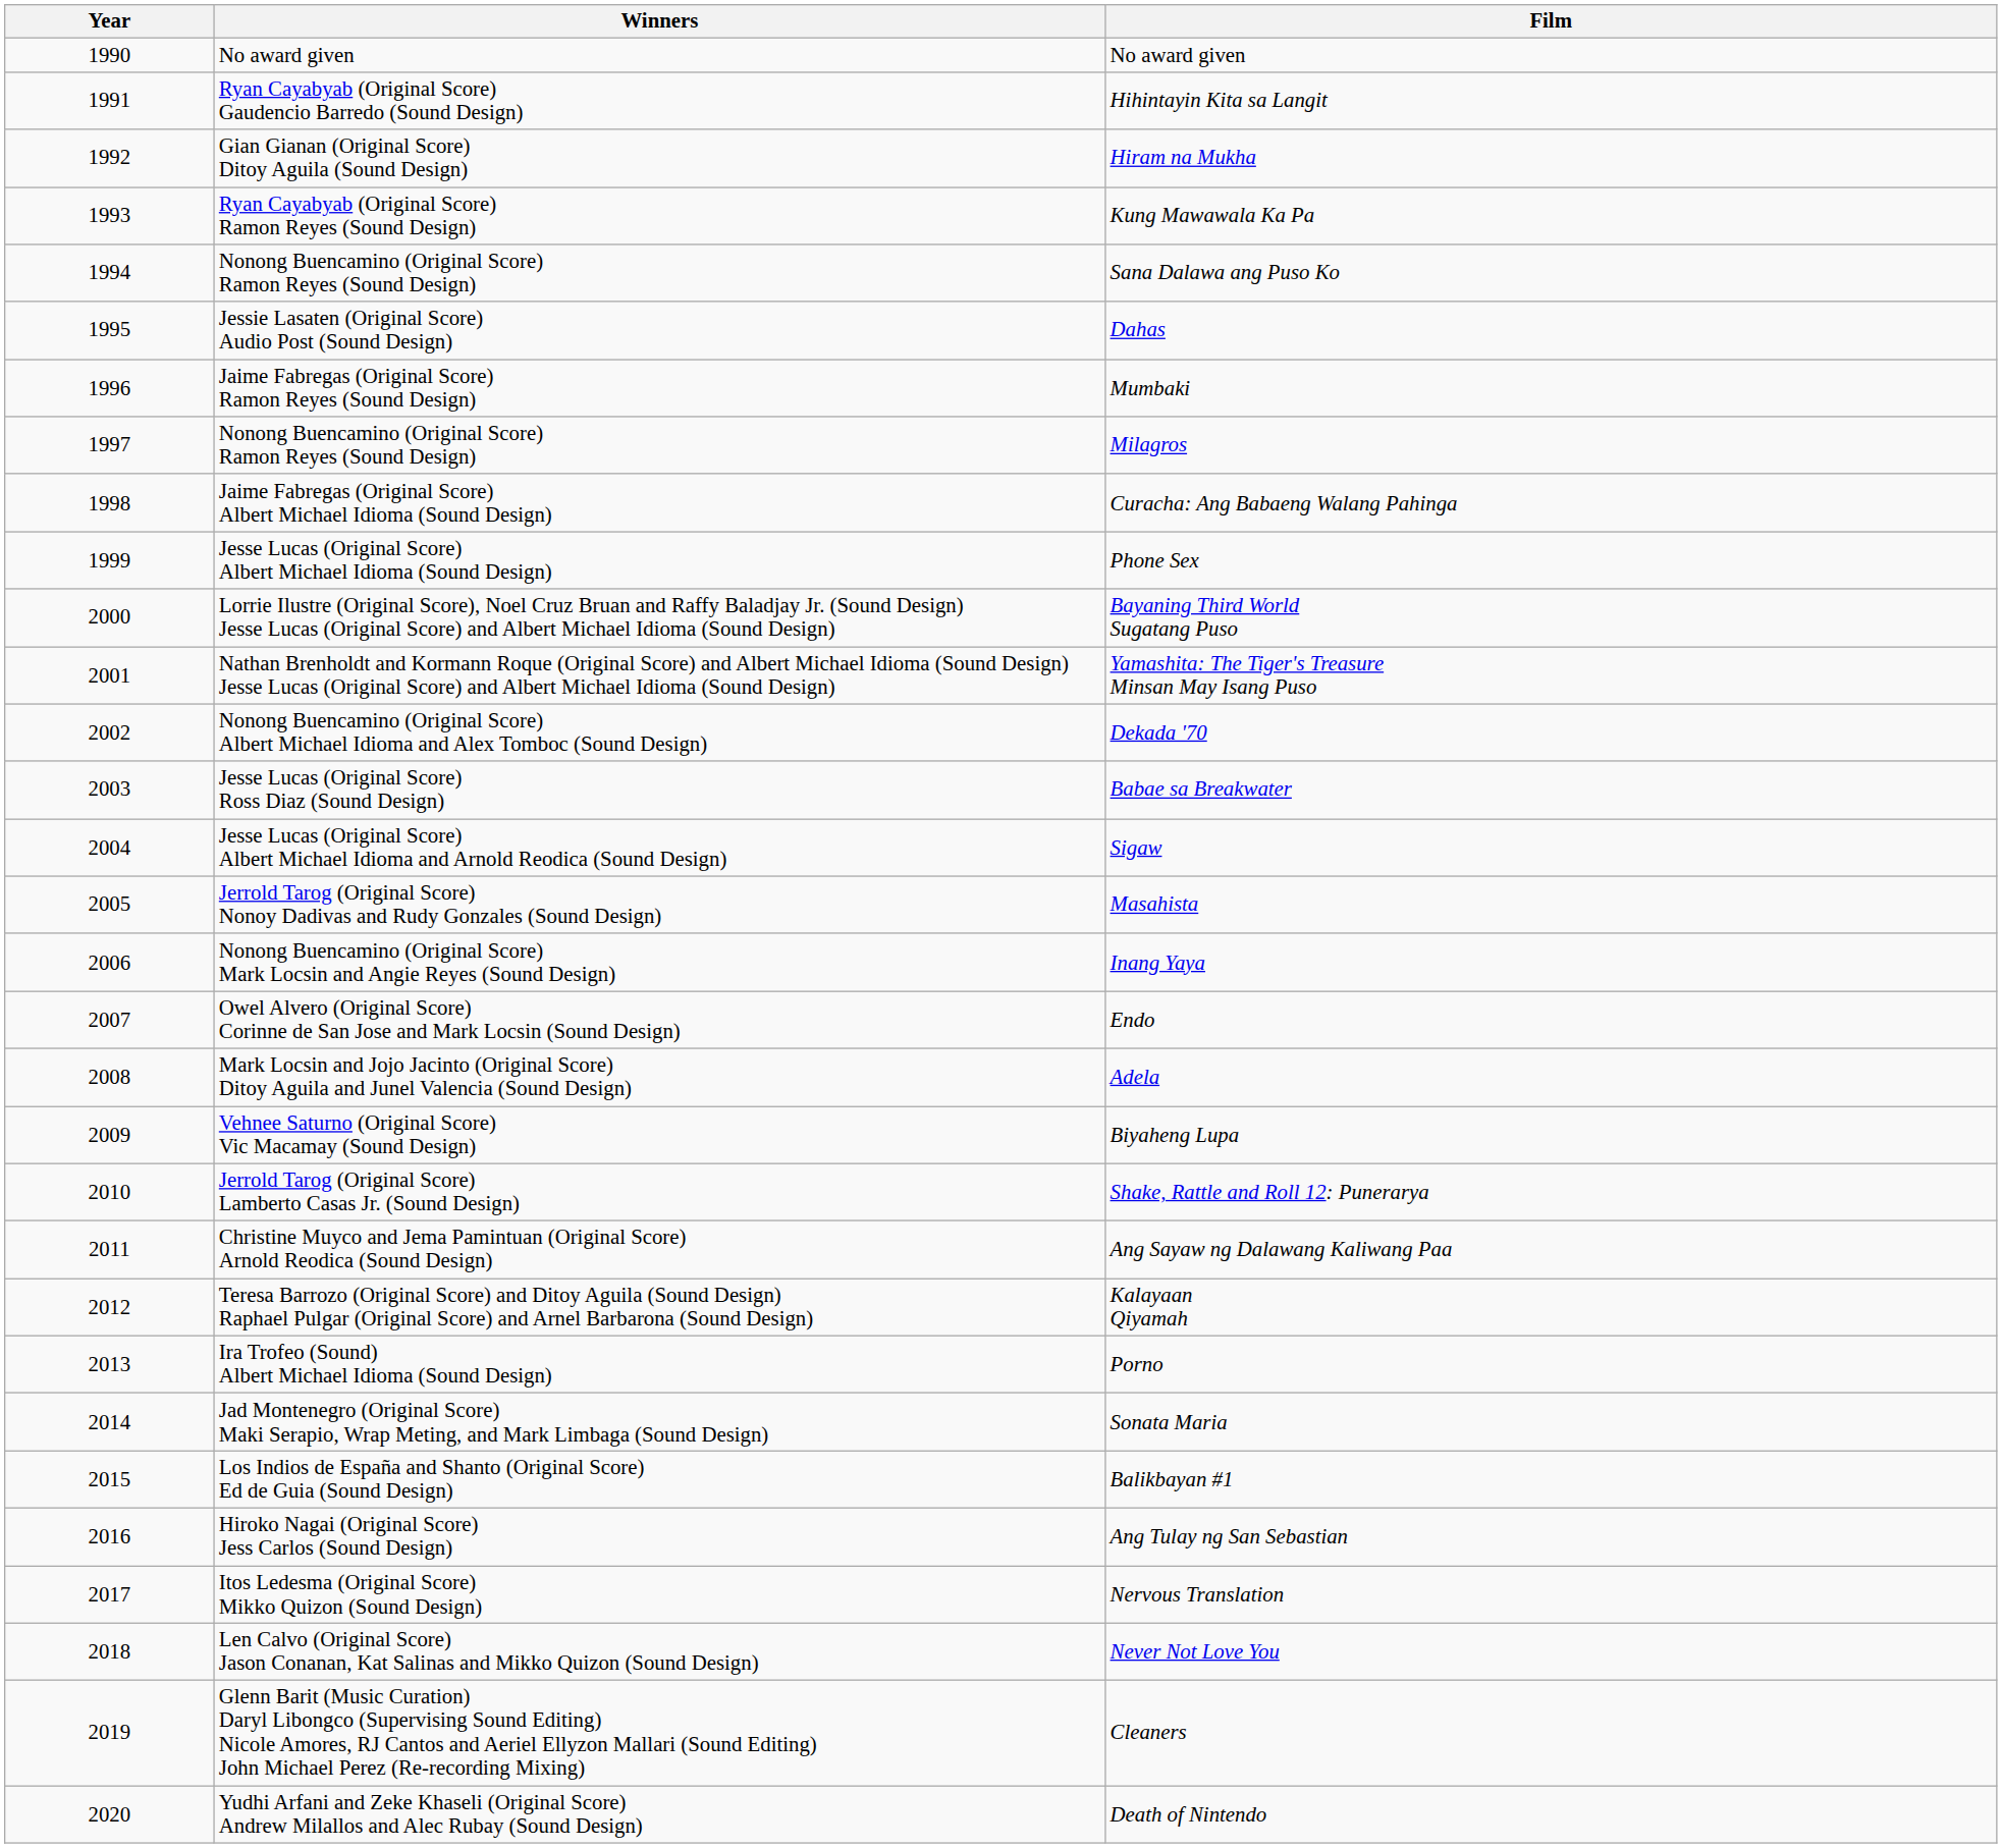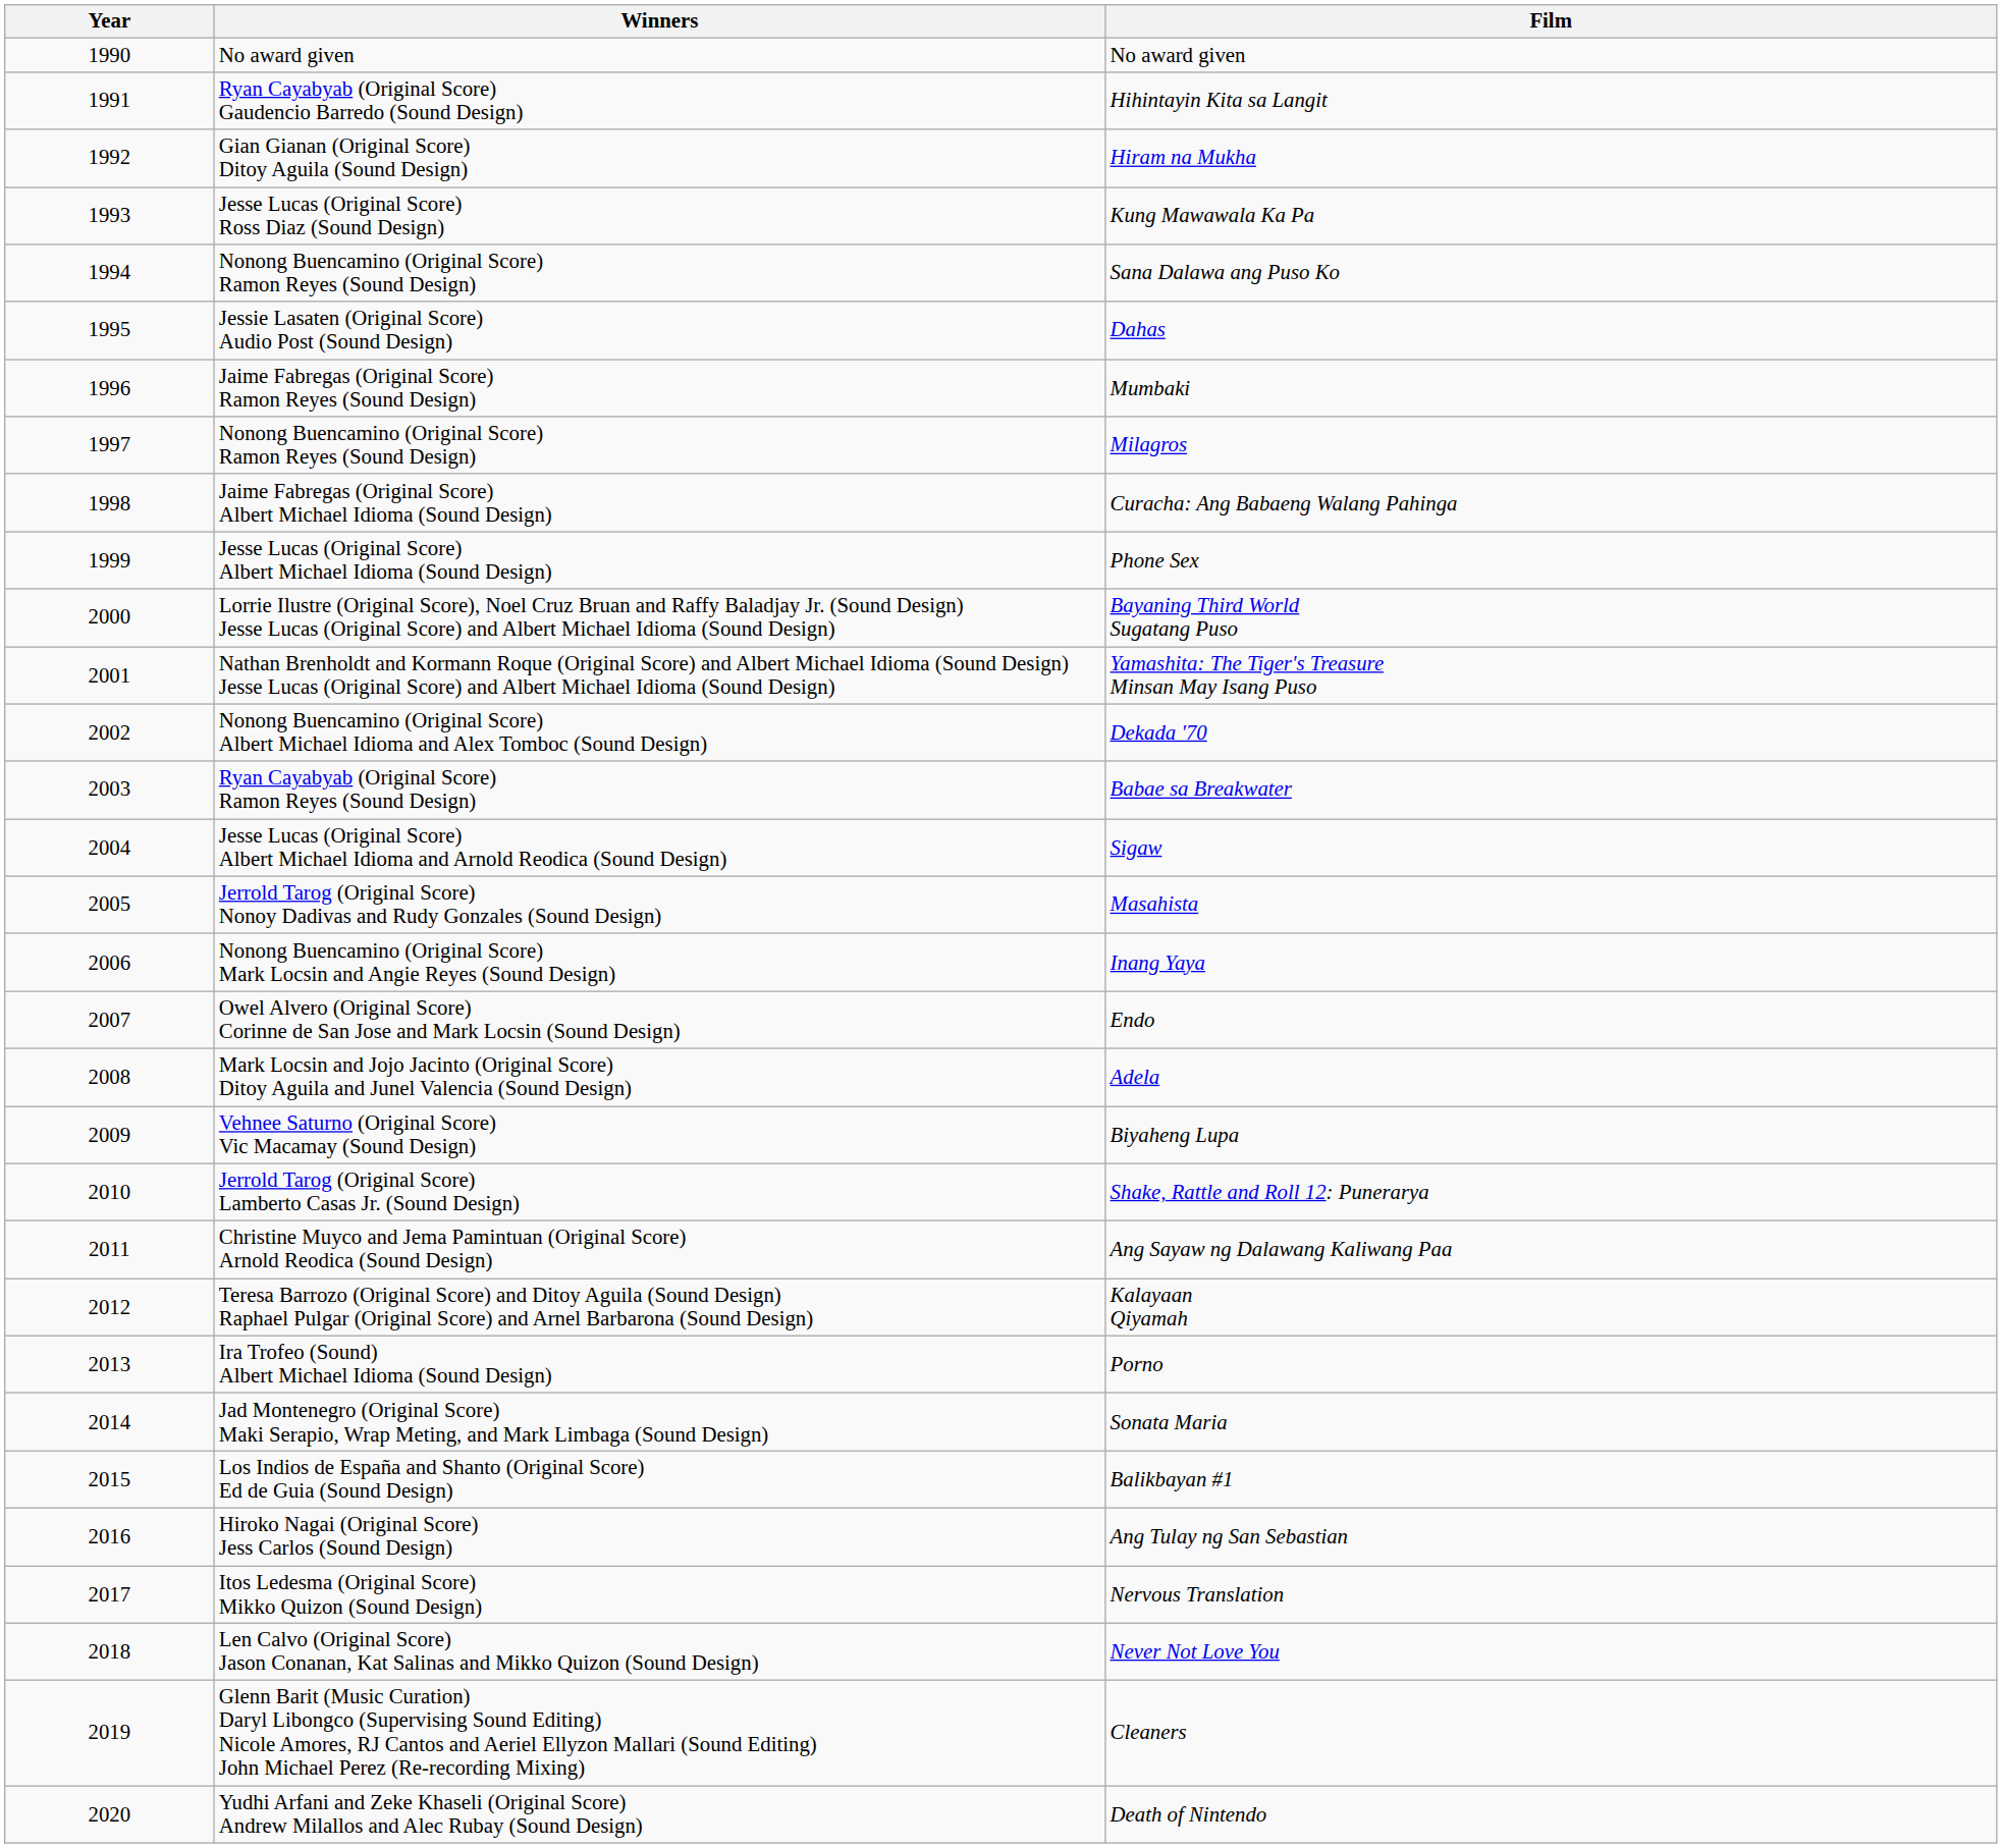Kung Mawawala Ka Pa | Winners: Ryan Cayabyab (Original Score) Ramon Reyes (Sound Design) -> Jesse Lucas (Original Score) Ross Diaz (Sound Design)
Babae sa Breakwater | Winners: Jesse Lucas (Original Score) Ross Diaz (Sound Design) -> Ryan Cayabyab (Original Score) Ramon Reyes (Sound Design)
